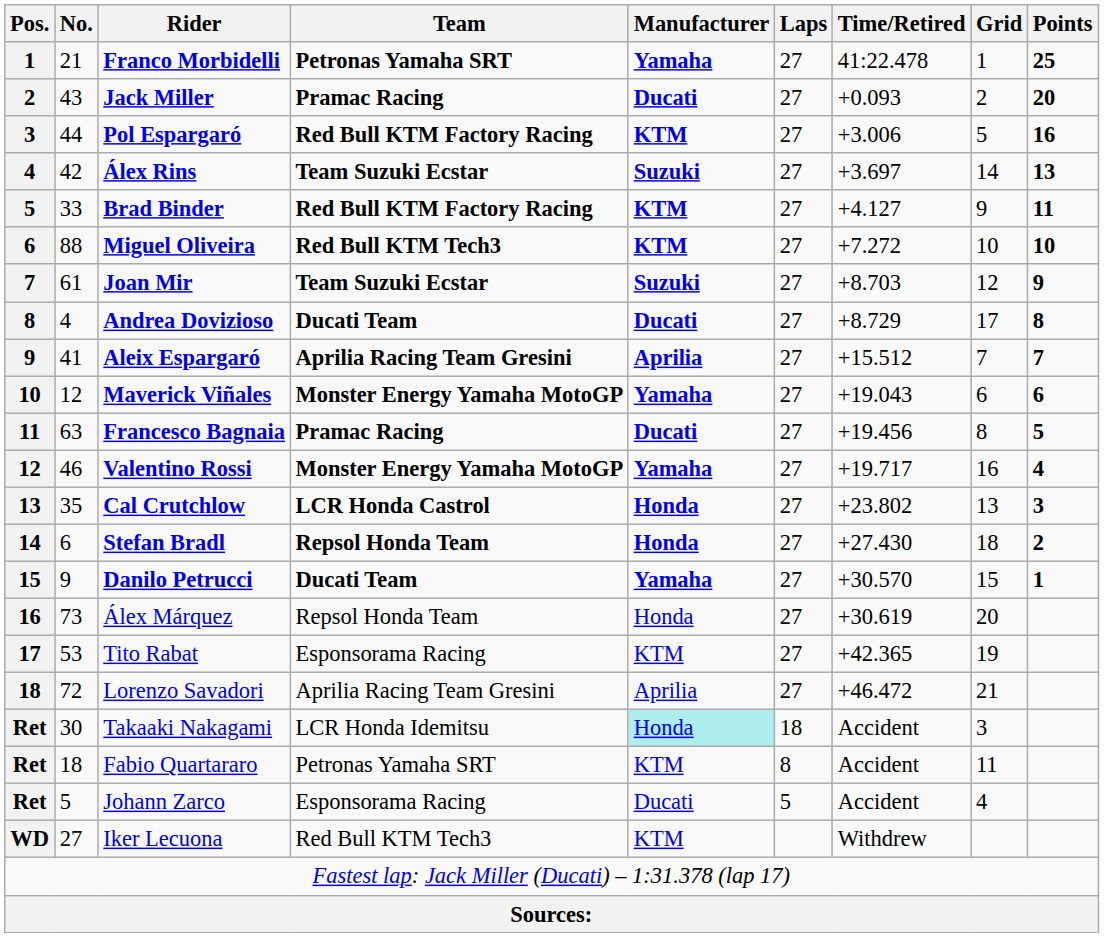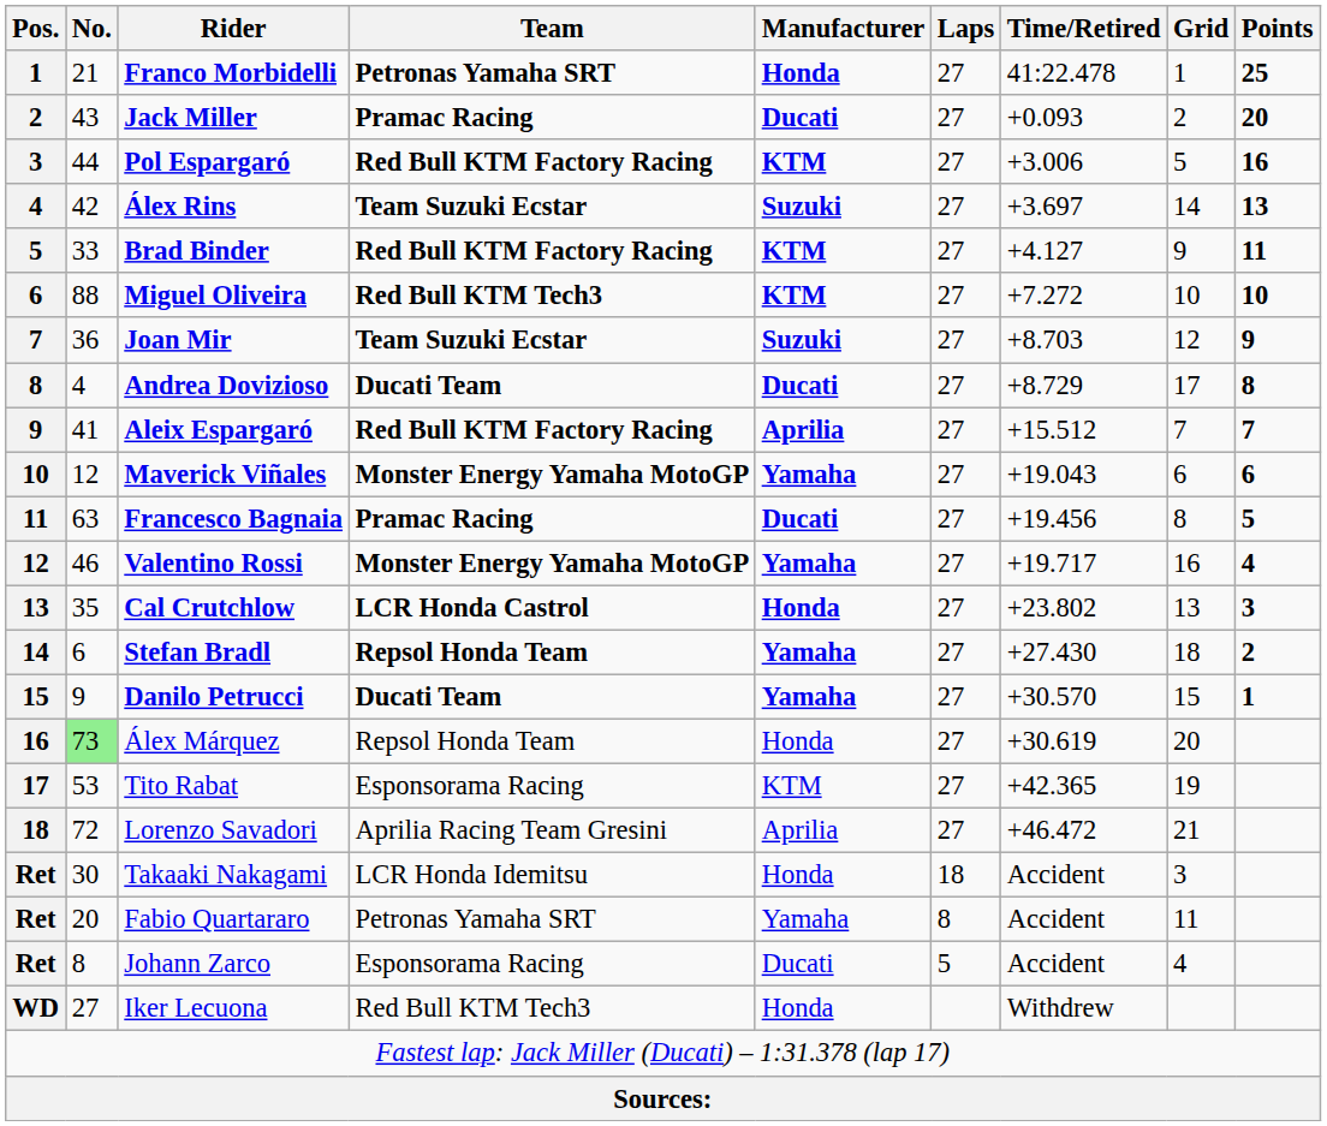Franco Morbidelli | Manufacturer: Yamaha -> Honda
Joan Mir | No.: 61 -> 36
Aleix Espargaró | Team: Aprilia Racing Team Gresini -> Red Bull KTM Factory Racing
Stefan Bradl | Manufacturer: Honda -> Yamaha
Álex Márquez | No.: no background -> lightgreen background
Takaaki Nakagami | Manufacturer: paleturquoise background -> no background
Fabio Quartararo | No.: 18 -> 20
Fabio Quartararo | Manufacturer: KTM -> Yamaha
Johann Zarco | No.: 5 -> 8
Iker Lecuona | Manufacturer: KTM -> Honda
